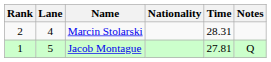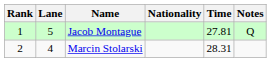rows swapped: Jacob Montague <-> Marcin Stolarski
